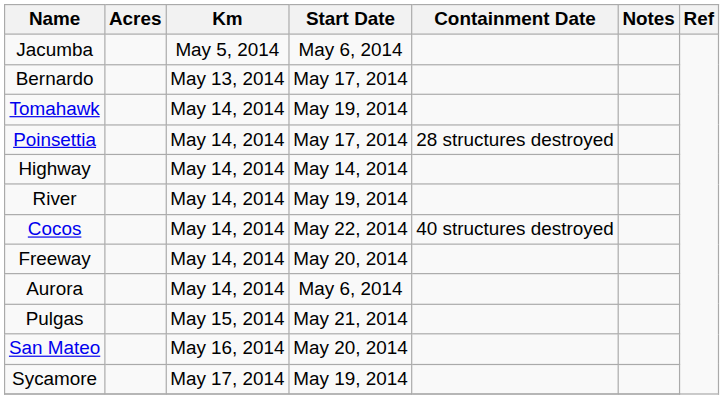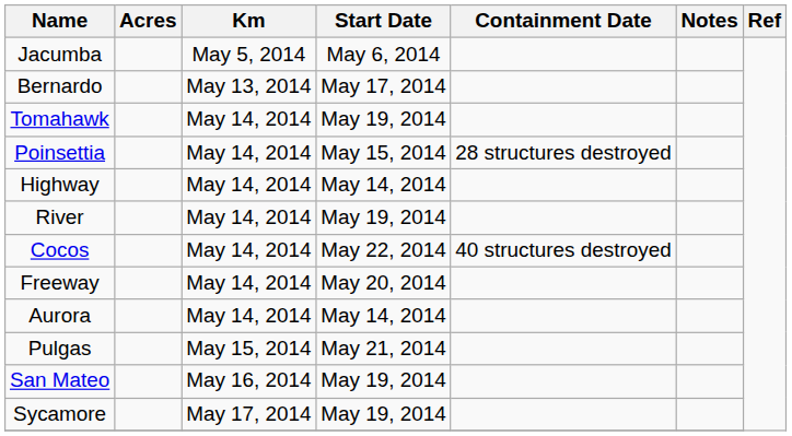Poinsettia | Start Date: May 17, 2014 -> May 15, 2014
Aurora | Start Date: May 6, 2014 -> May 14, 2014
San Mateo | Start Date: May 20, 2014 -> May 19, 2014
